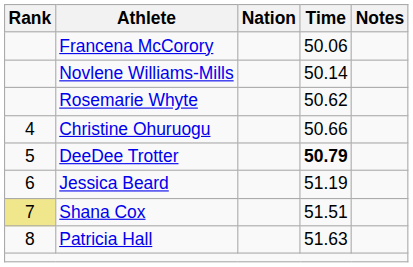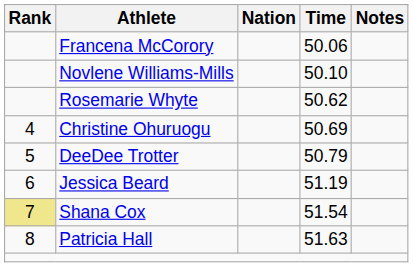Novlene Williams-Mills | Time: 50.14 -> 50.10
Christine Ohuruogu | Time: 50.66 -> 50.69
DeeDee Trotter | Time: bold -> normal
Shana Cox | Time: 51.51 -> 51.54
